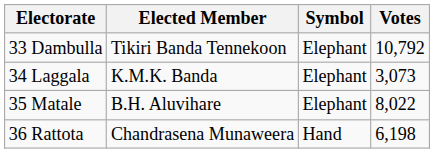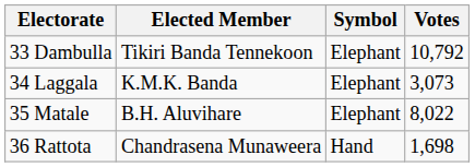36 Rattota | Votes: 6,198 -> 1,698
